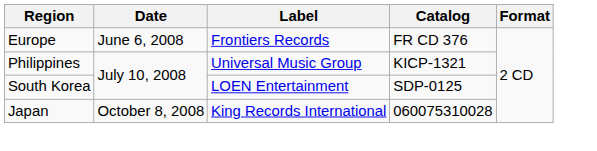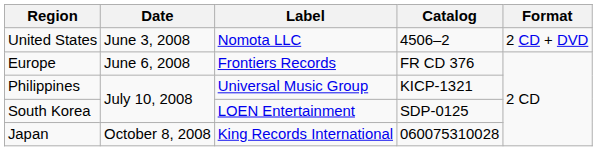+ row: United States | June 3, 2008 | Nomota LLC | 4506–2 | 2 CD + DVD
